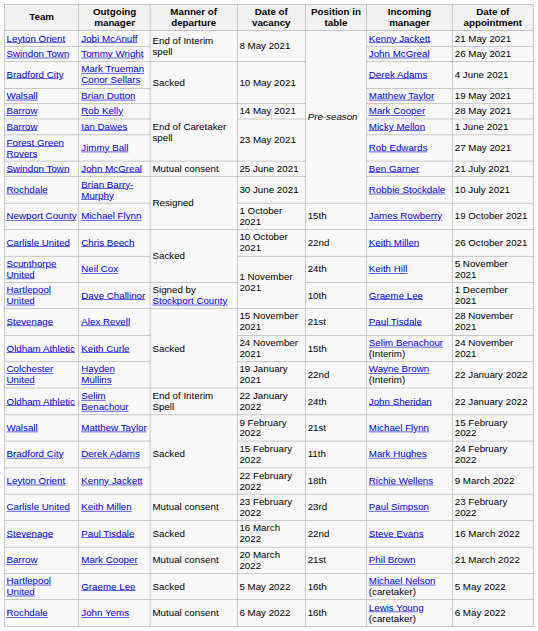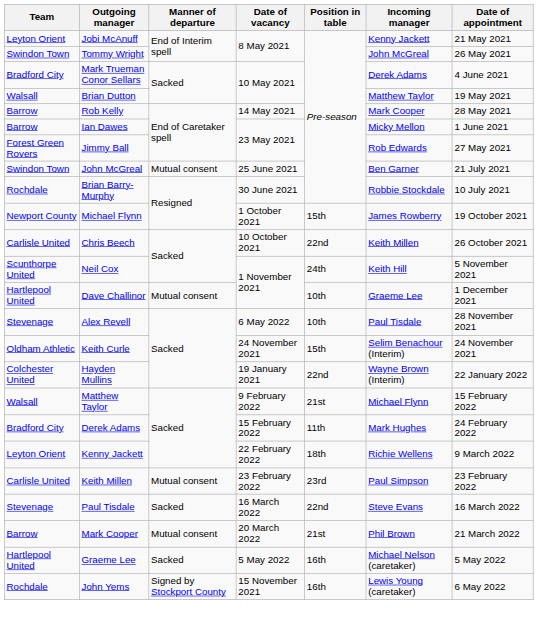Dave Challinor | Manner of departure: Signed by Stockport County -> Mutual consent
Alex Revell | Date of vacancy: 15 November 2021 -> 6 May 2022
Alex Revell | Position in table: 21st -> 10th
- row: Oldham Athletic | Selim Benachour | End of Interim Spell | 22 January 2022 | 24th | John Sheridan | 22 January 2022
John Yems | Manner of departure: Mutual consent -> Signed by Stockport County
John Yems | Date of vacancy: 6 May 2022 -> 15 November 2021
